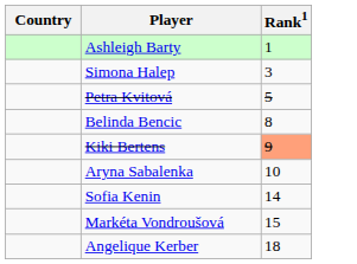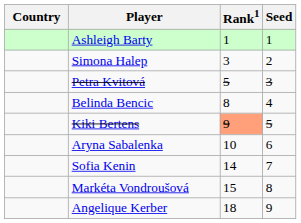+ column: Seed | 1 | 2 | 3 | 4 | 5 | 6 | 7 | 8 | 9
